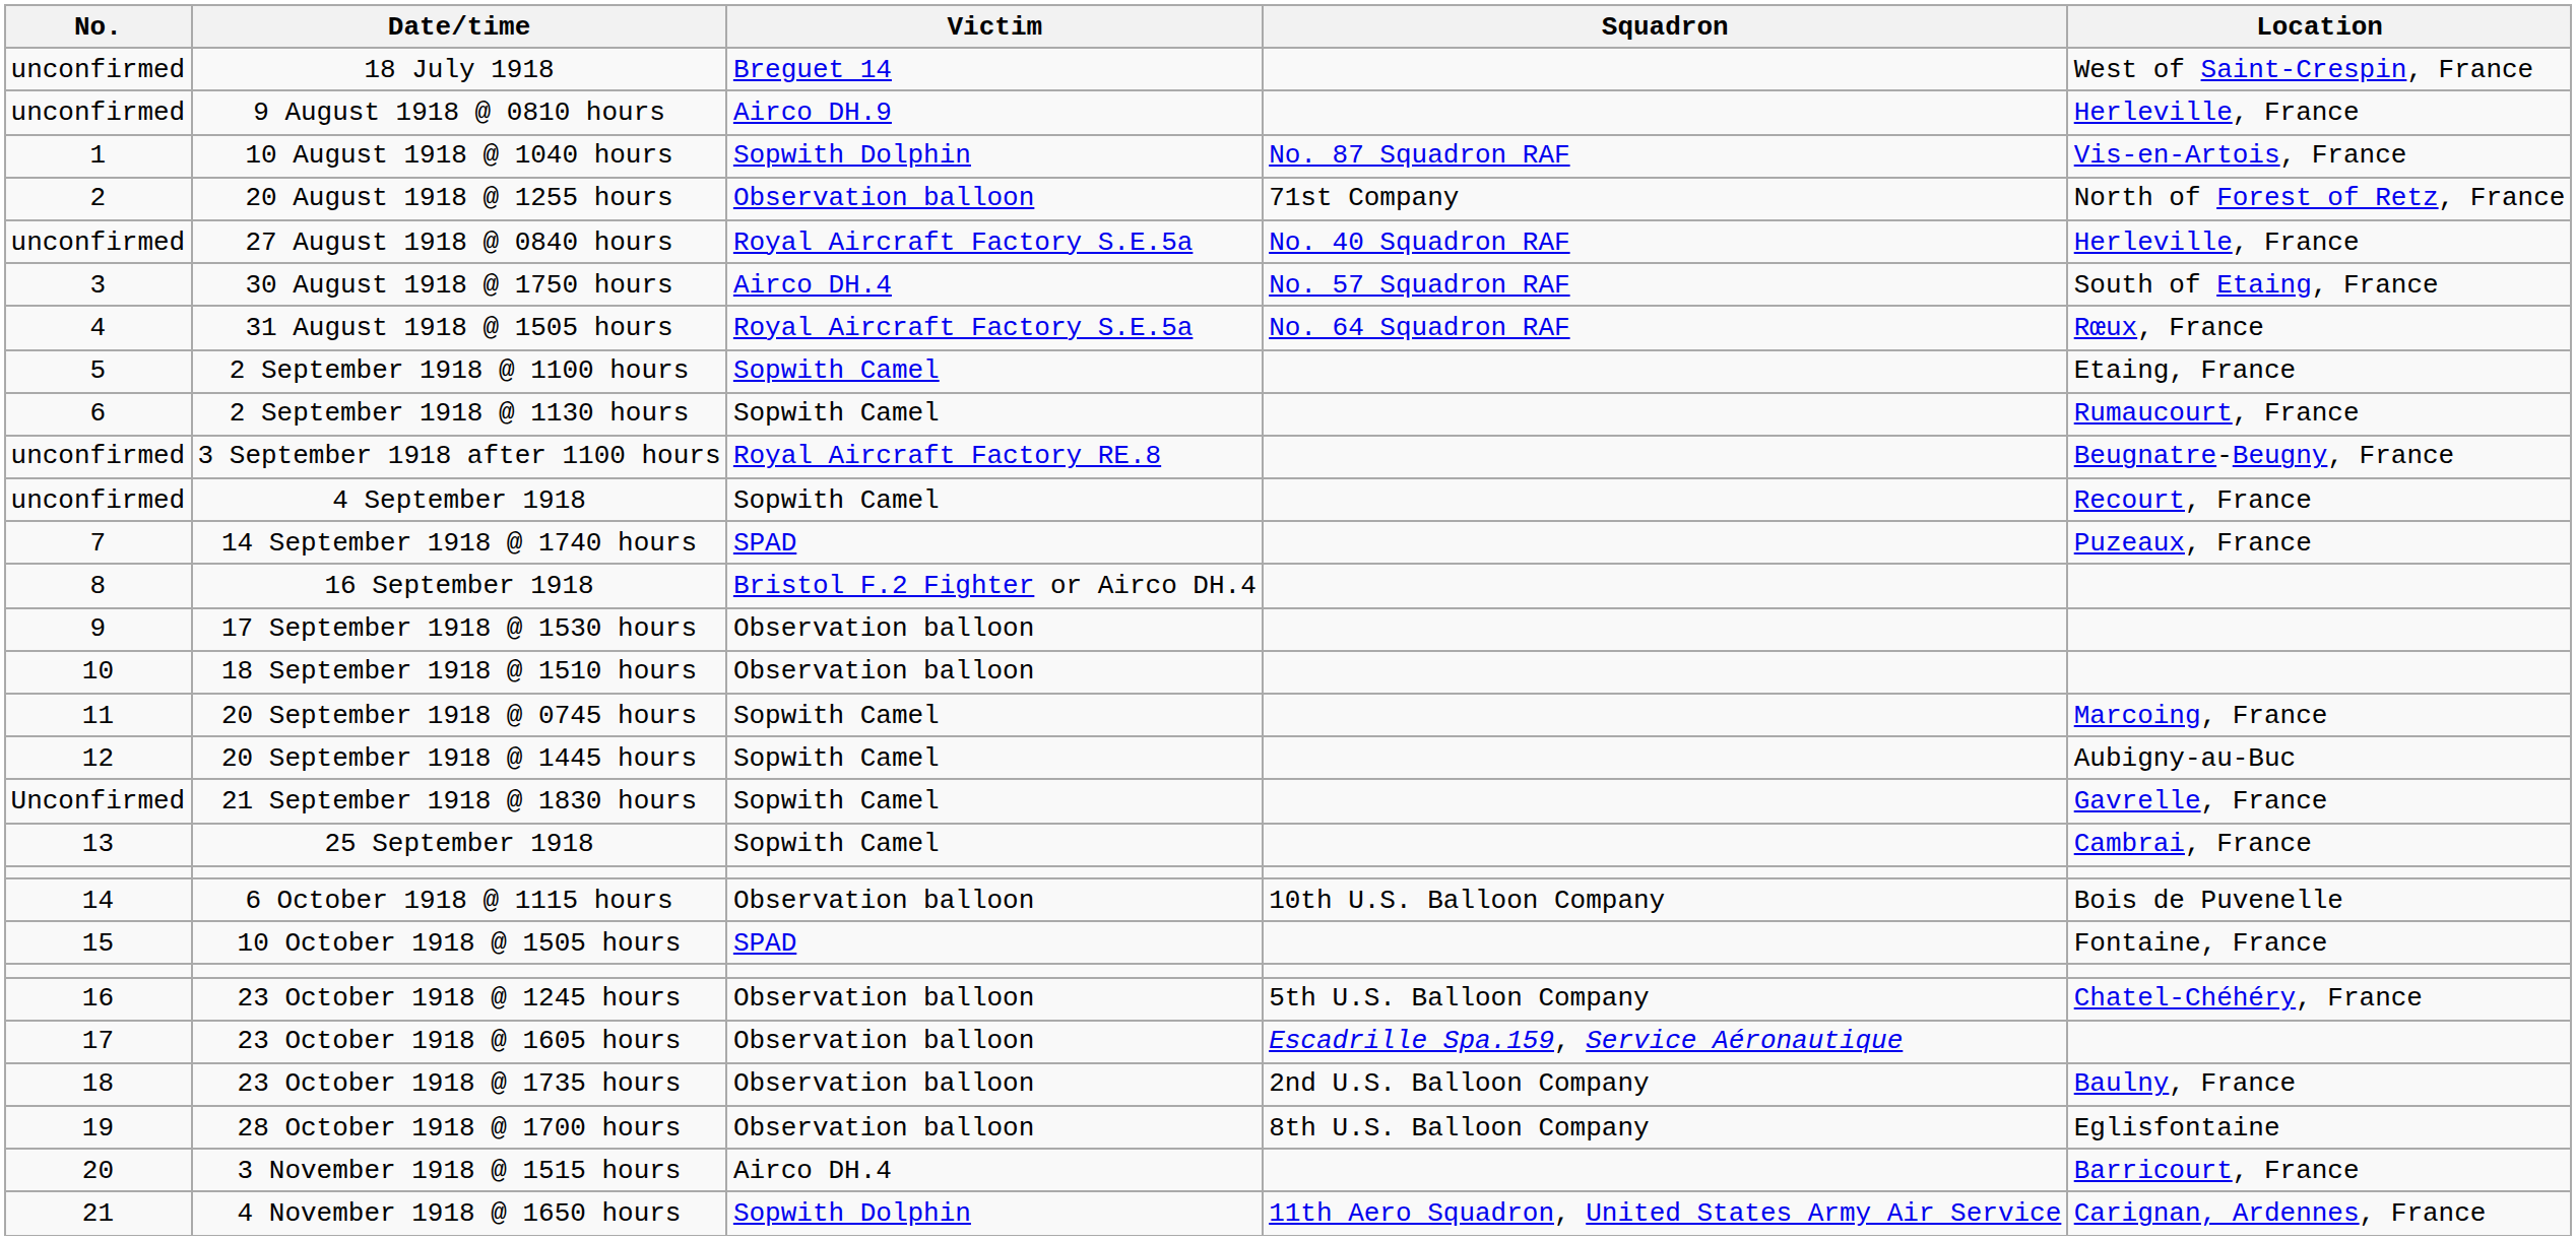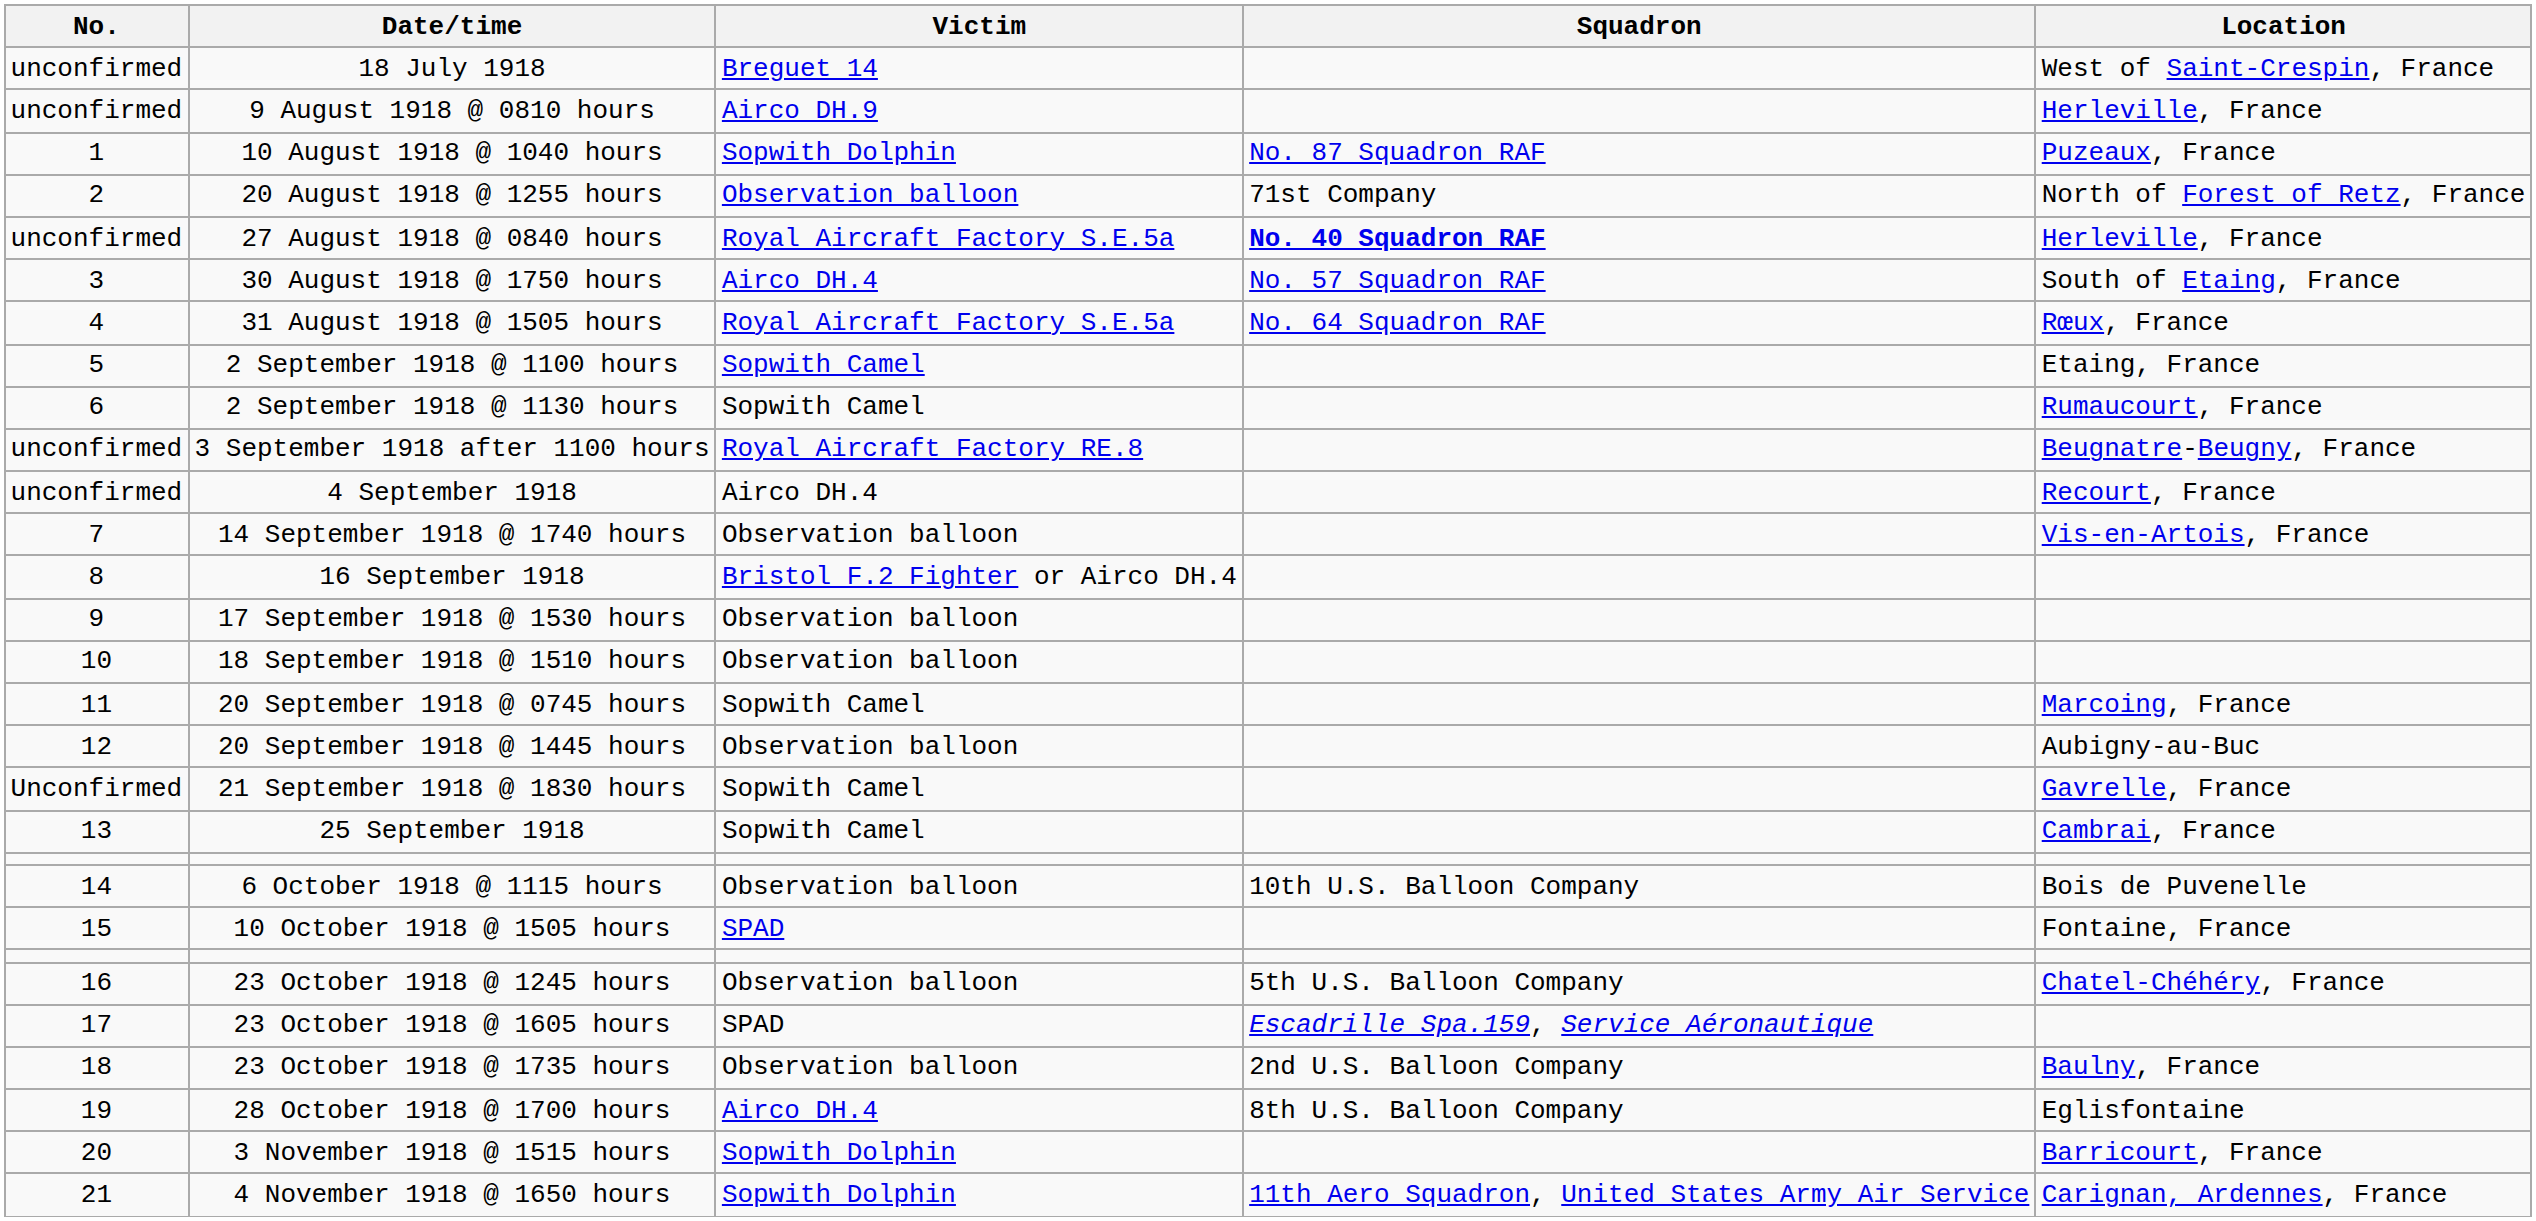10 August 1918 @ 1040 hours | Location: Vis-en-Artois, France -> Puzeaux, France
27 August 1918 @ 0840 hours | Squadron: normal -> bold
4 September 1918 | Victim: Sopwith Camel -> Airco DH.4
14 September 1918 @ 1740 hours | Victim: SPAD -> Observation balloon
14 September 1918 @ 1740 hours | Location: Puzeaux, France -> Vis-en-Artois, France
20 September 1918 @ 1445 hours | Victim: Sopwith Camel -> Observation balloon
23 October 1918 @ 1605 hours | Victim: Observation balloon -> SPAD
28 October 1918 @ 1700 hours | Victim: Observation balloon -> Airco DH.4
3 November 1918 @ 1515 hours | Victim: Airco DH.4 -> Sopwith Dolphin
